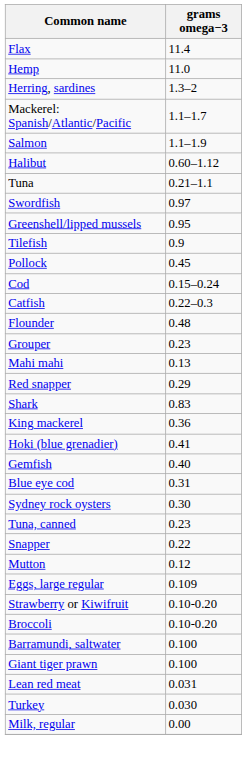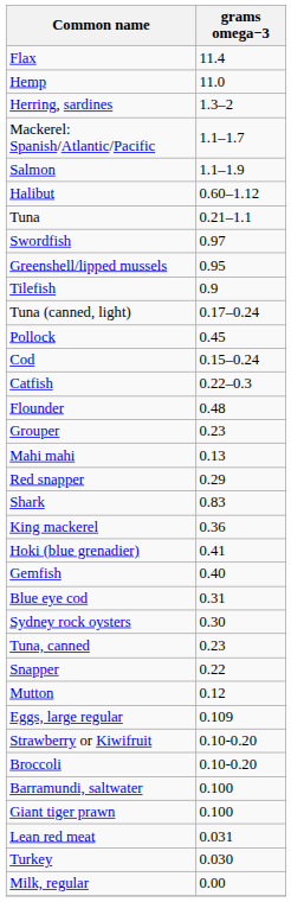+ row: Tuna (canned, light) | 0.17–0.24
